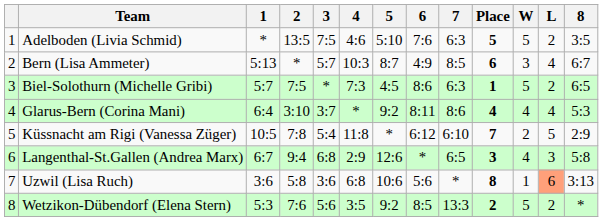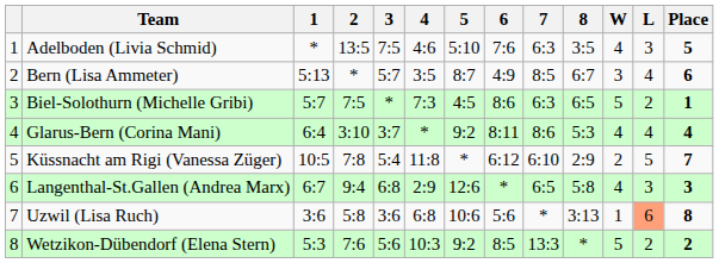columns swapped: 8 <-> Place
Adelboden (Livia Schmid) | W: 5 -> 4
Adelboden (Livia Schmid) | L: 2 -> 3
Bern (Lisa Ammeter) | 4: 10:3 -> 3:5
Wetzikon-Dübendorf (Elena Stern) | 4: 3:5 -> 10:3
